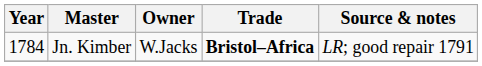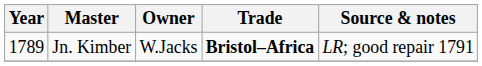Jn. Kimber | Year: 1784 -> 1789
